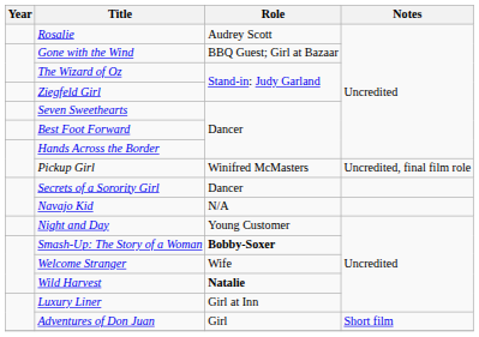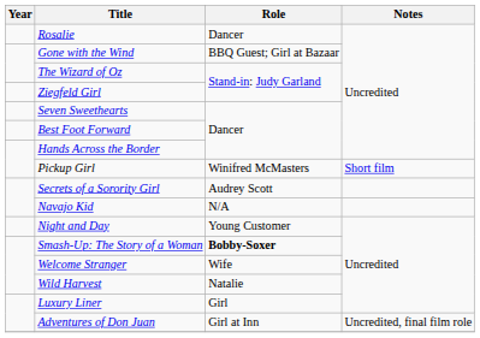Rosalie | Role: Audrey Scott -> Dancer
Pickup Girl | Notes: Uncredited, final film role -> Short film
Secrets of a Sorority Girl | Role: Dancer -> Audrey Scott
Wild Harvest | Role: bold -> normal
Luxury Liner | Role: Girl at Inn -> Girl
Adventures of Don Juan | Role: Girl -> Girl at Inn
Adventures of Don Juan | Notes: Short film -> Uncredited, final film role
